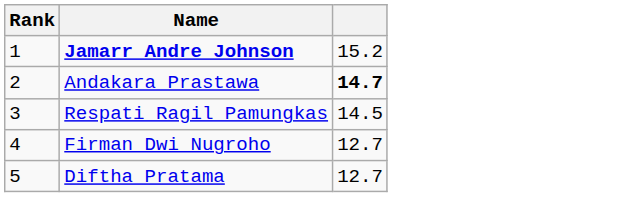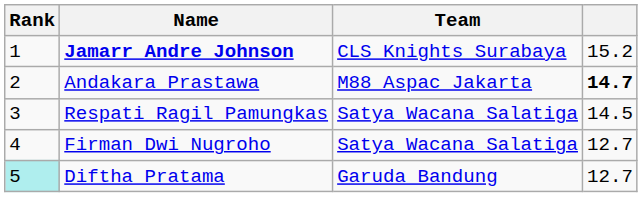+ column: Team | CLS Knights Surabaya | M88 Aspac Jakarta | Satya Wacana Salatiga | Satya Wacana Salatiga | Garuda Bandung
Diftha Pratama | Rank: no background -> paleturquoise background
